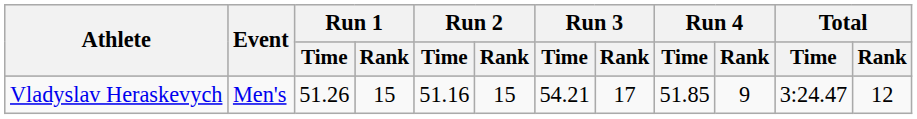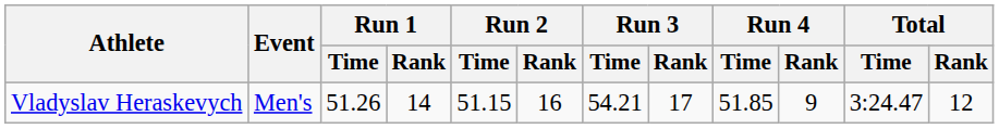Vladyslav Heraskevych | Run 1 / Rank: 15 -> 14
Vladyslav Heraskevych | Run 2 / Time: 51.16 -> 51.15
Vladyslav Heraskevych | Run 2 / Rank: 15 -> 16
